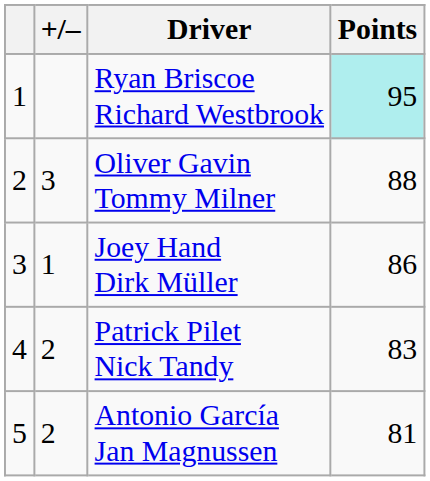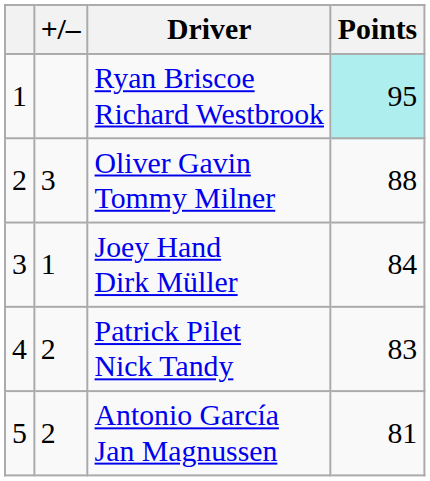Joey Hand Dirk Müller | Points: 86 -> 84
